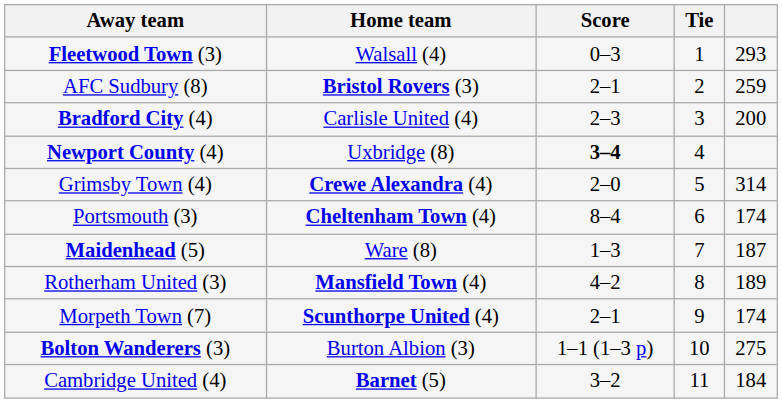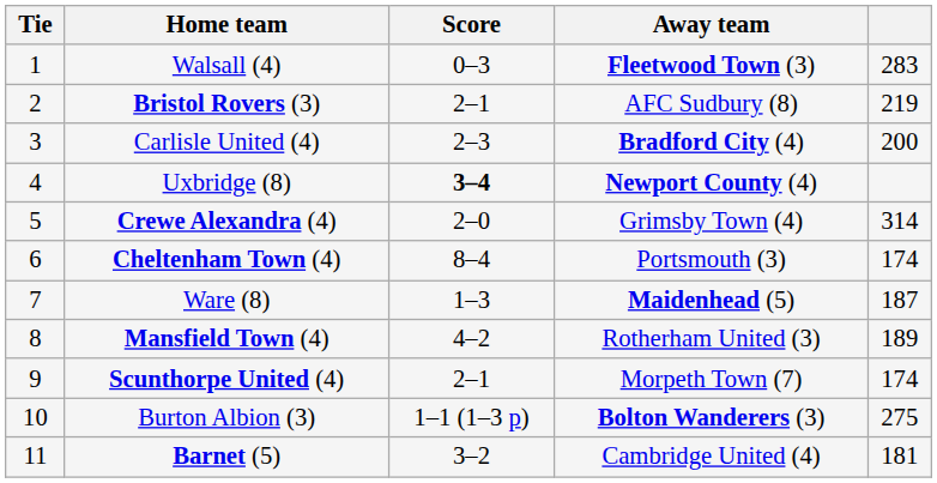columns swapped: Tie <-> Away team
Walsall (4) | column 5: 293 -> 283
Bristol Rovers (3) | column 5: 259 -> 219
Barnet (5) | column 5: 184 -> 181
